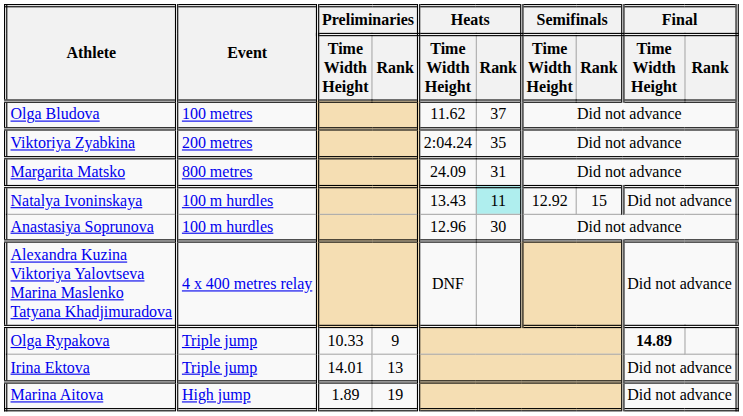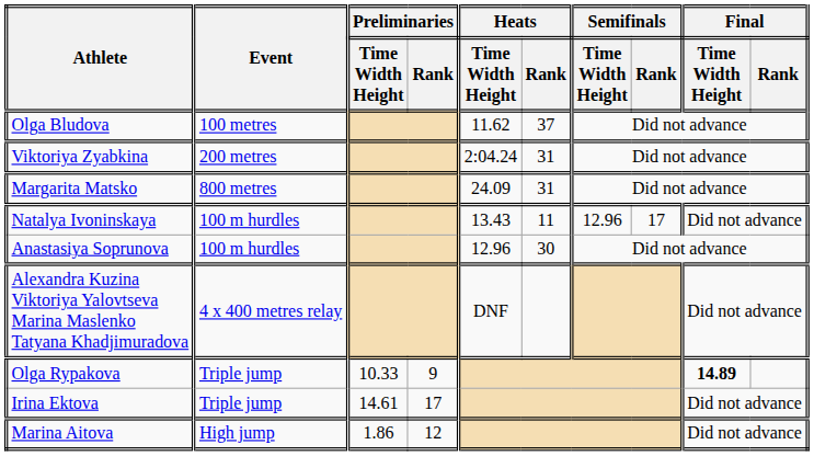Viktoriya Zyabkina | Heats / Rank: 35 -> 31
Natalya Ivoninskaya | Heats / Rank: paleturquoise background -> no background
Natalya Ivoninskaya | Semifinals / Time Width Height: 12.92 -> 12.96
Natalya Ivoninskaya | Semifinals / Rank: 15 -> 17
Irina Ektova | Preliminaries / Time Width Height: 14.01 -> 14.61
Irina Ektova | Preliminaries / Rank: 13 -> 17
Marina Aitova | Preliminaries / Time Width Height: 1.89 -> 1.86
Marina Aitova | Preliminaries / Rank: 19 -> 12
